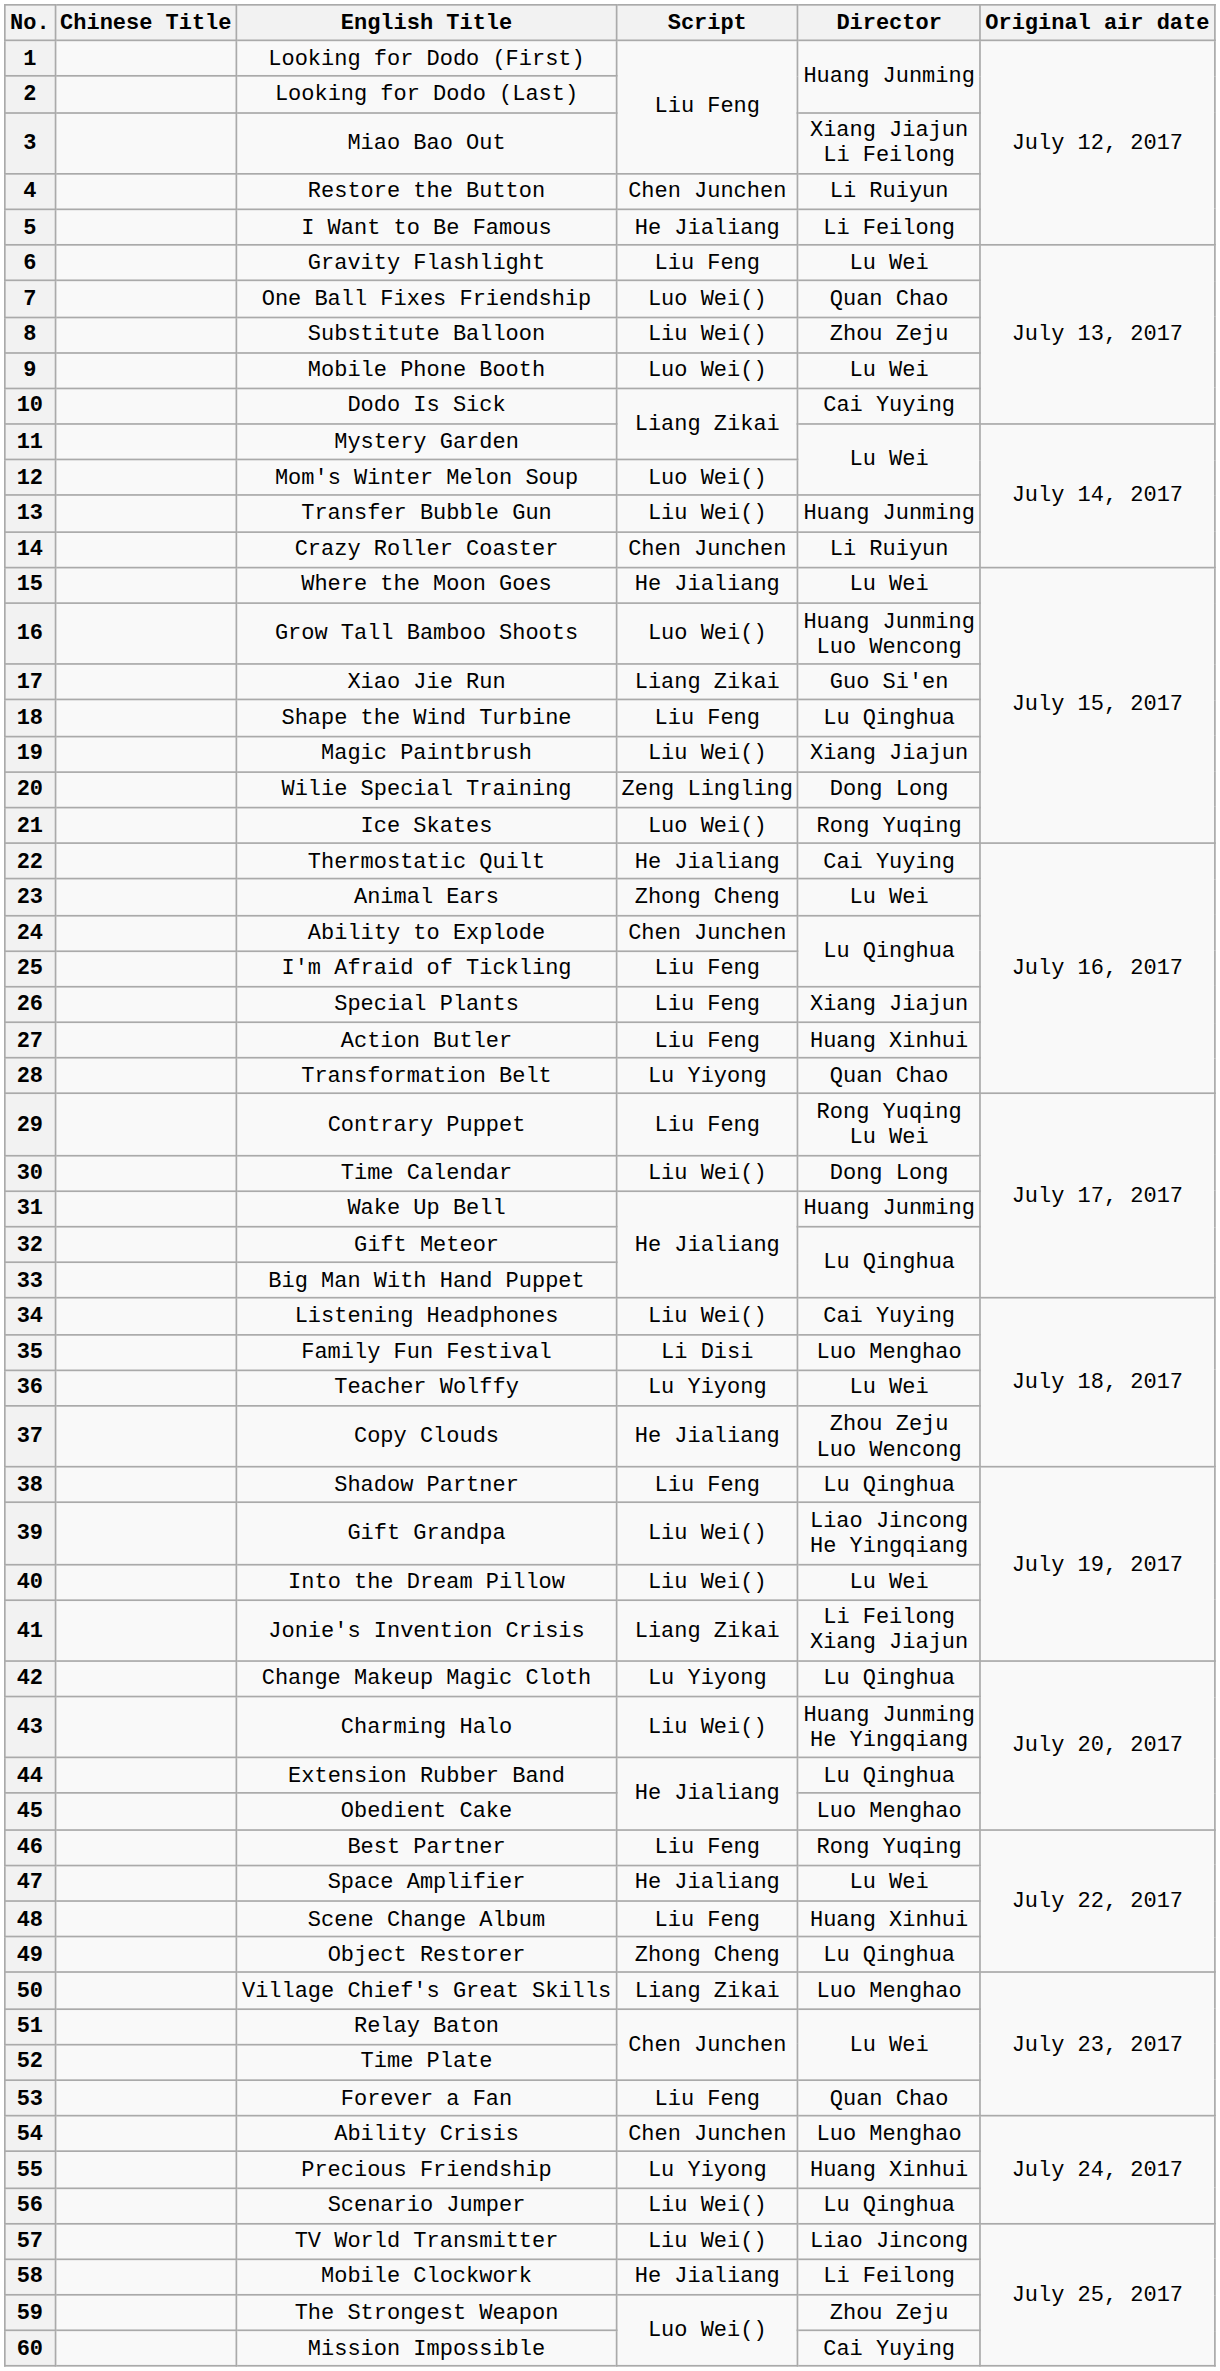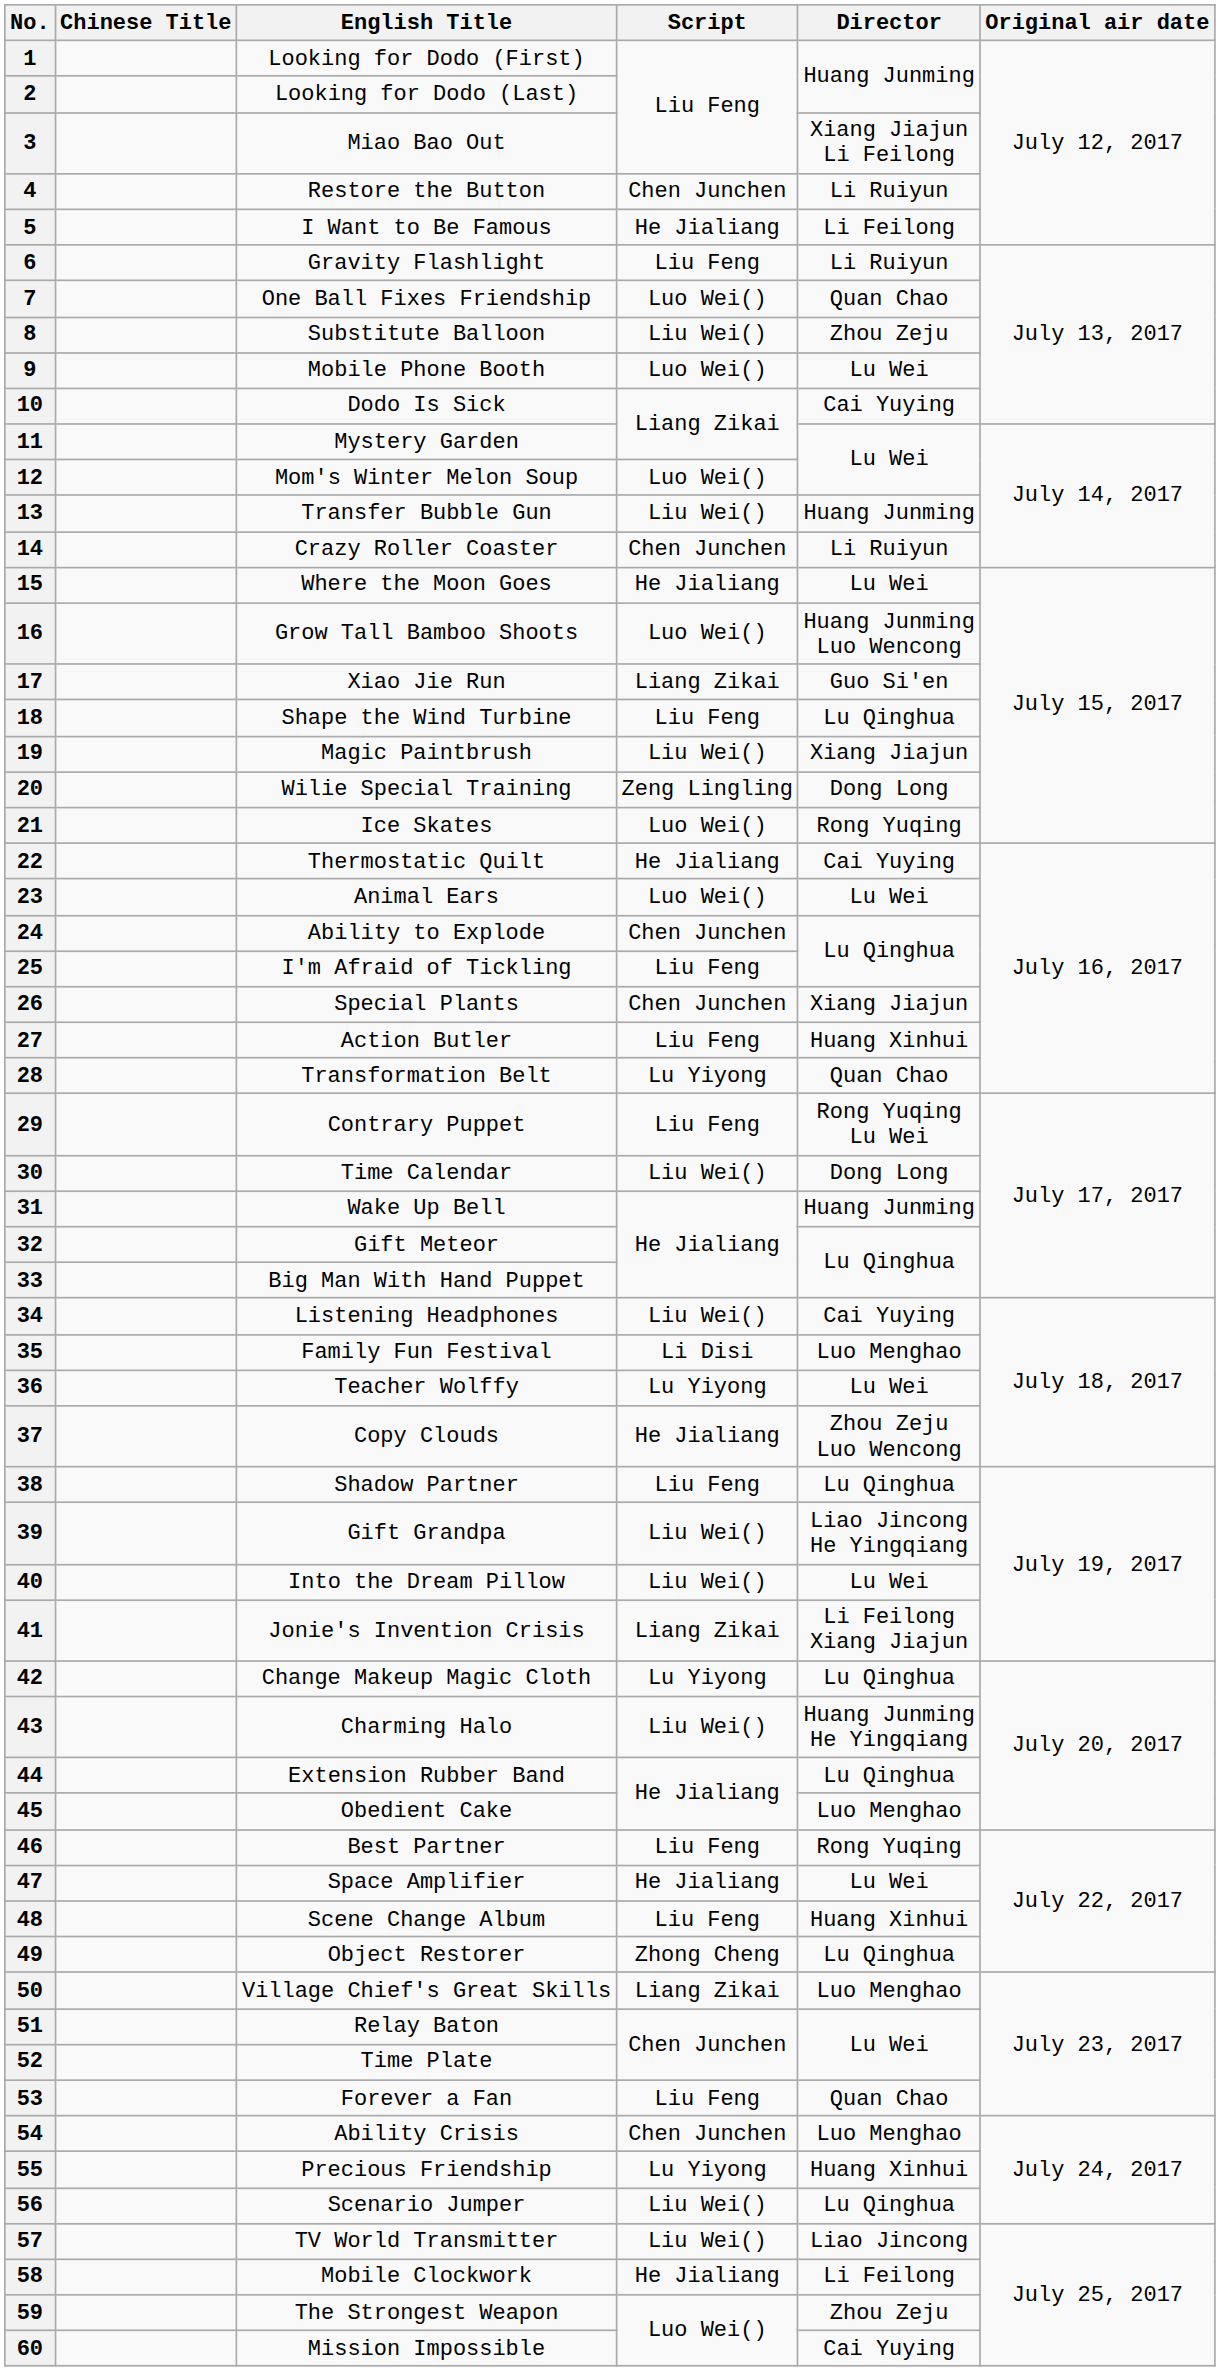6 | Director: Lu Wei -> Li Ruiyun
23 | Script: Zhong Cheng -> Luo Wei()
26 | Script: Liu Feng -> Chen Junchen
